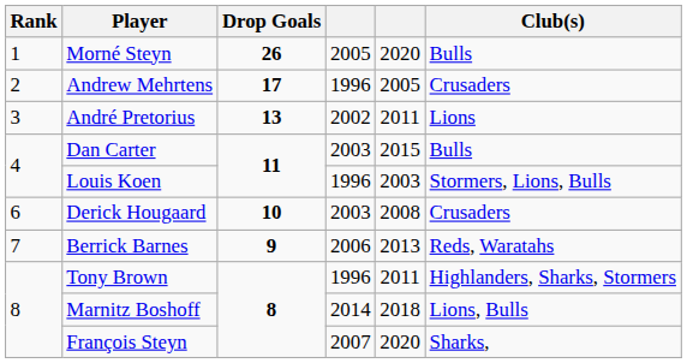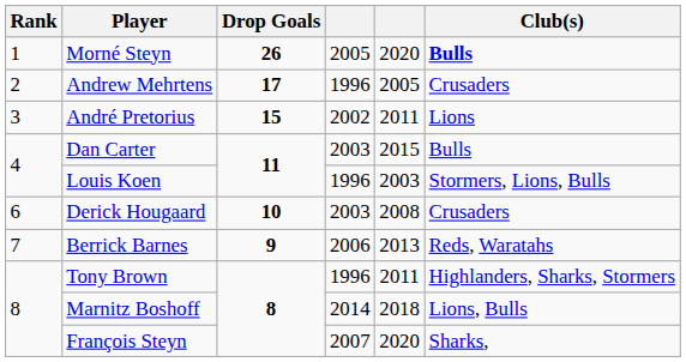Morné Steyn | Club(s): normal -> bold
André Pretorius | Drop Goals: 13 -> 15
